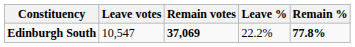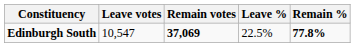Edinburgh South | Leave %: 22.2% -> 22.5%
